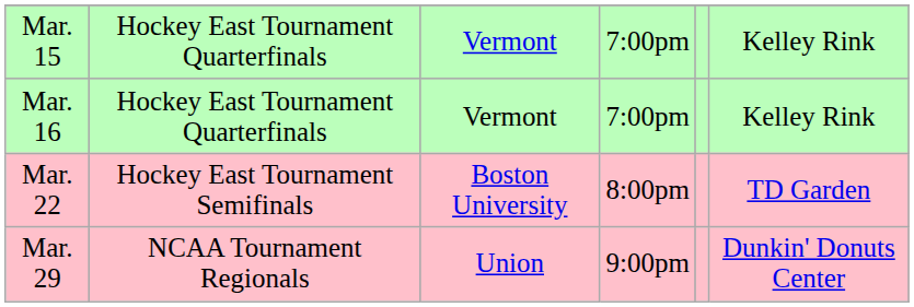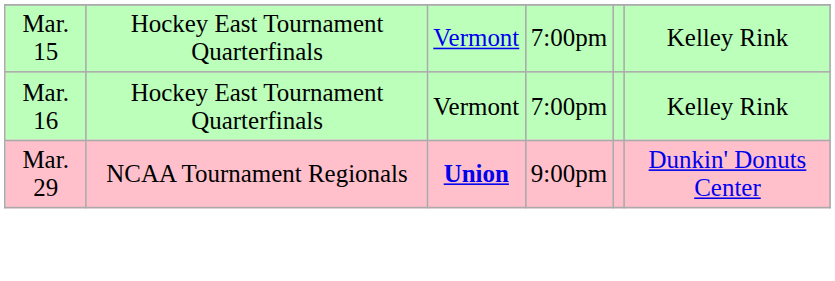- row: Mar. 22 | Hockey East Tournament Semifinals | Boston University | 8:00pm | TD Garden
Mar. 29 | column 3: normal -> bold
